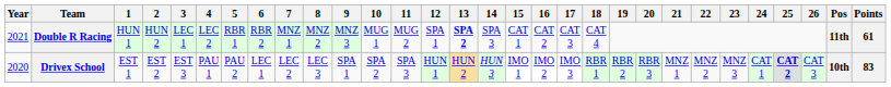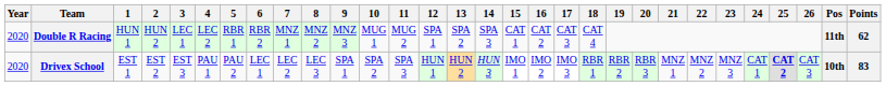Double R Racing | Year: 2021 -> 2020
Double R Racing | 13: bold -> normal
Double R Racing | Points: 61 -> 62
